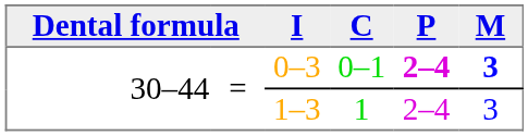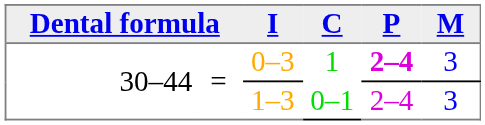0–3 | C: 0–1 -> 1
0–3 | M: bold -> normal
1–3 | C: 1 -> 0–1
